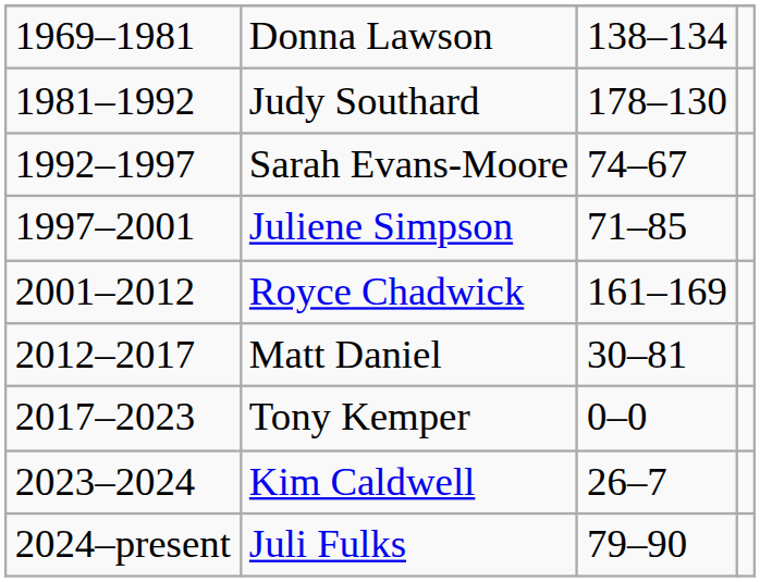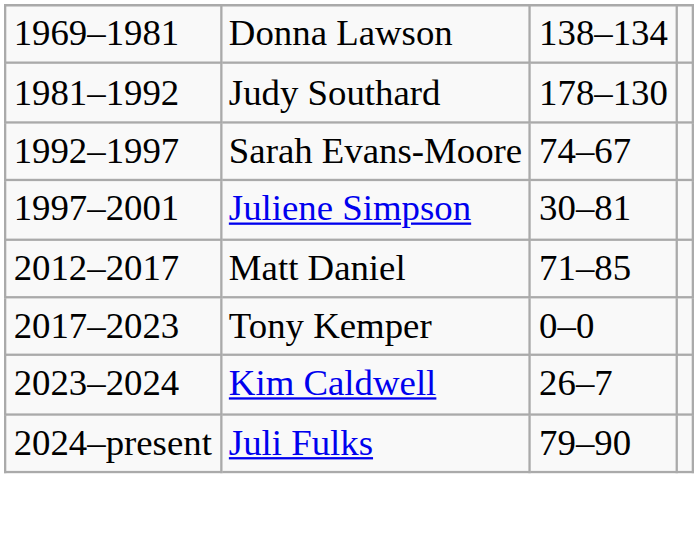Juliene Simpson | column 3: 71–85 -> 30–81
- row: 2001–2012 | Royce Chadwick | 161–169
Matt Daniel | column 3: 30–81 -> 71–85
